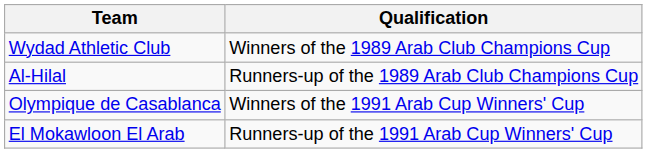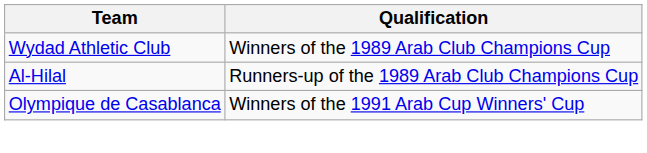- row: El Mokawloon El Arab | Runners-up of the 1991 Arab Cup Winners' Cup
